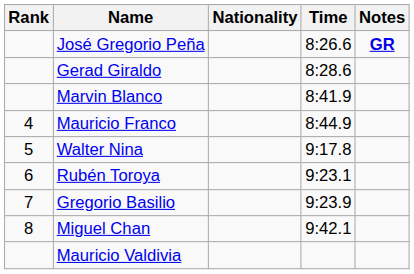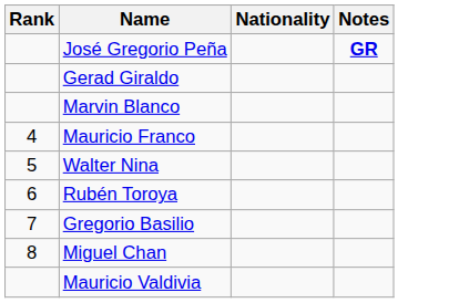- column: Time | 8:26.6 | 8:28.6 | 8:41.9 | 8:44.9 | 9:17.8 | 9:23.1 | 9:23.9 | 9:42.1
